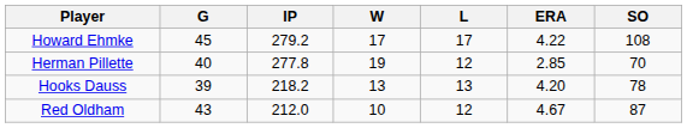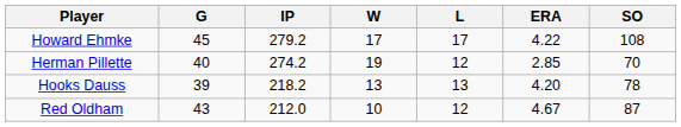Herman Pillette | IP: 277.8 -> 274.2
